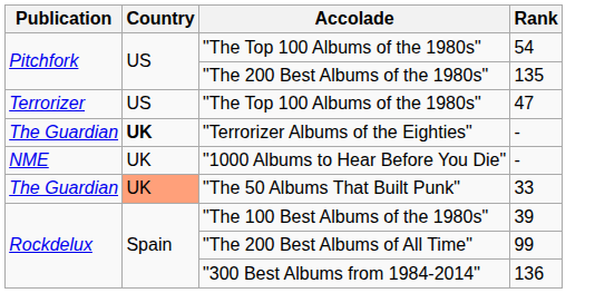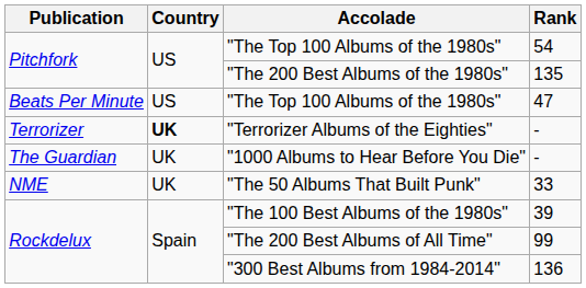"The Top 100 Albums of the 1980s" / 47 | Publication: Terrorizer -> Beats Per Minute
"Terrorizer Albums of the Eighties" | Publication: The Guardian -> Terrorizer
"1000 Albums to Hear Before You Die" | Publication: NME -> The Guardian
"The 50 Albums That Built Punk" | Publication: The Guardian -> NME
"The 50 Albums That Built Punk" | Country: lightsalmon background -> no background
